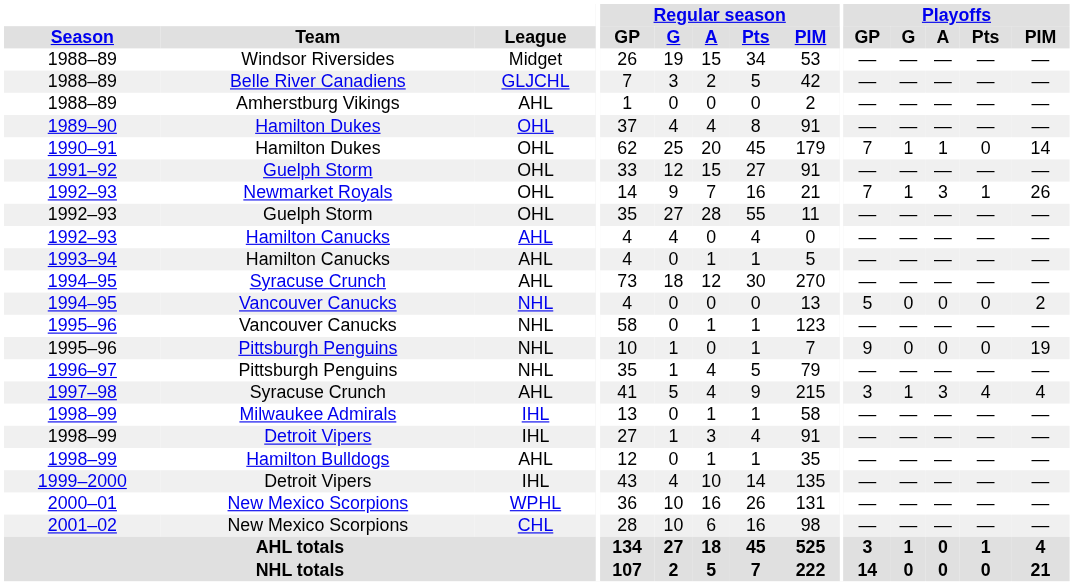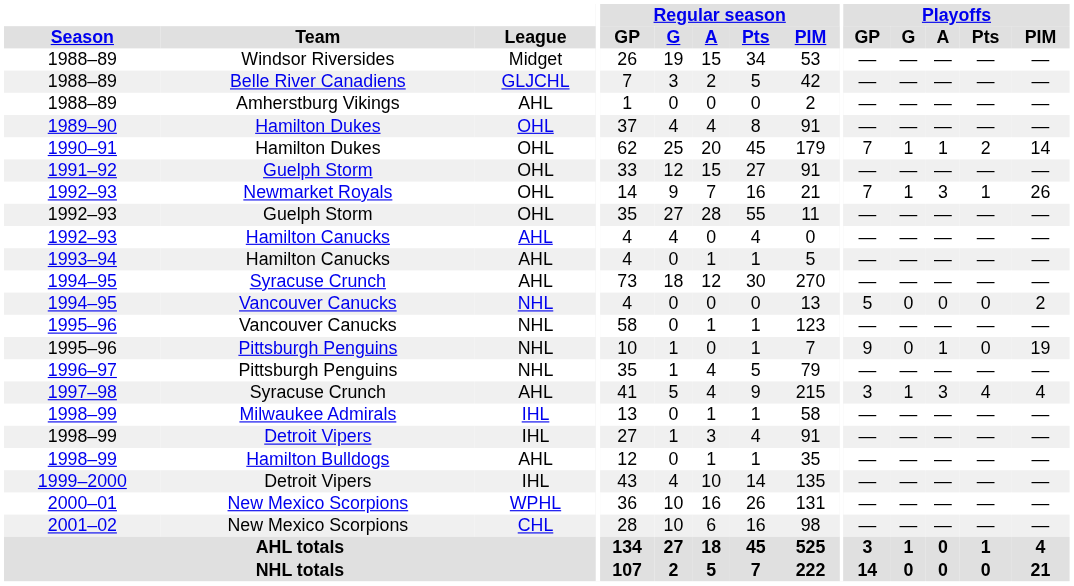1990–91 | Playoffs / Pts: 0 -> 2
1995–96 / Pittsburgh Penguins | Playoffs / A: 0 -> 1
